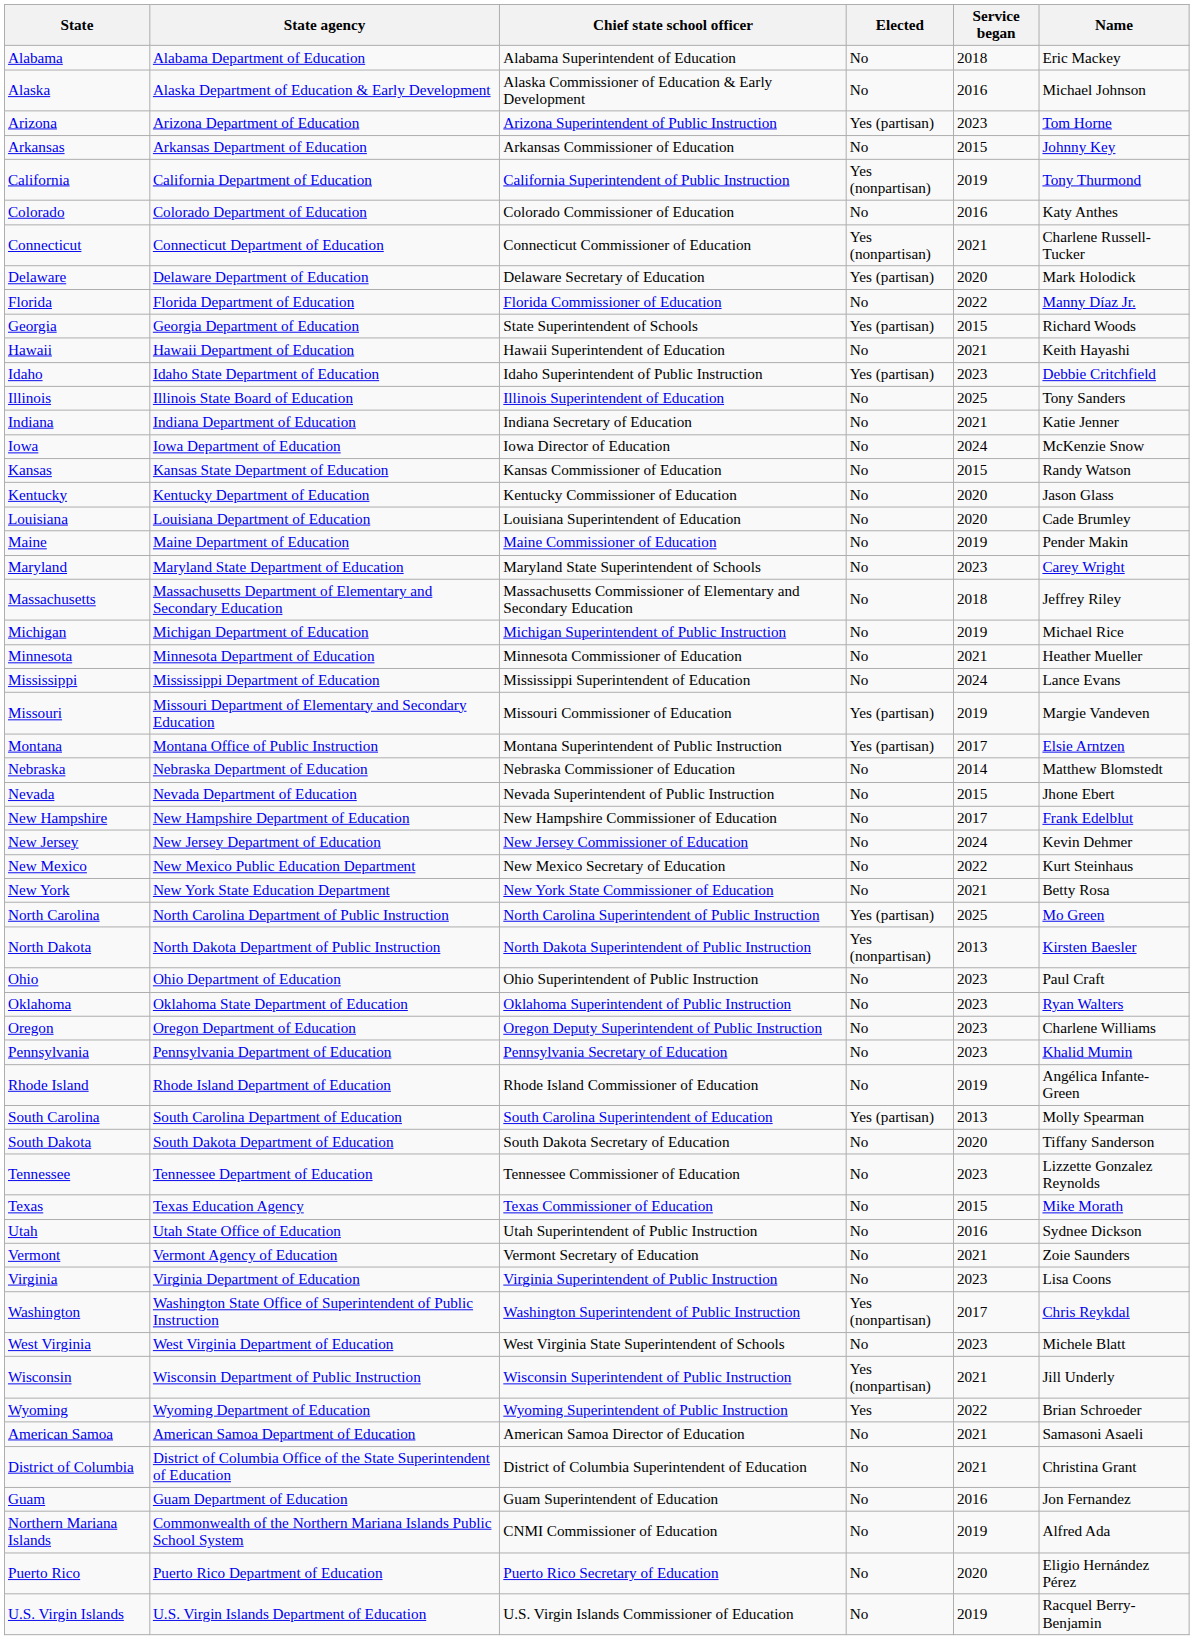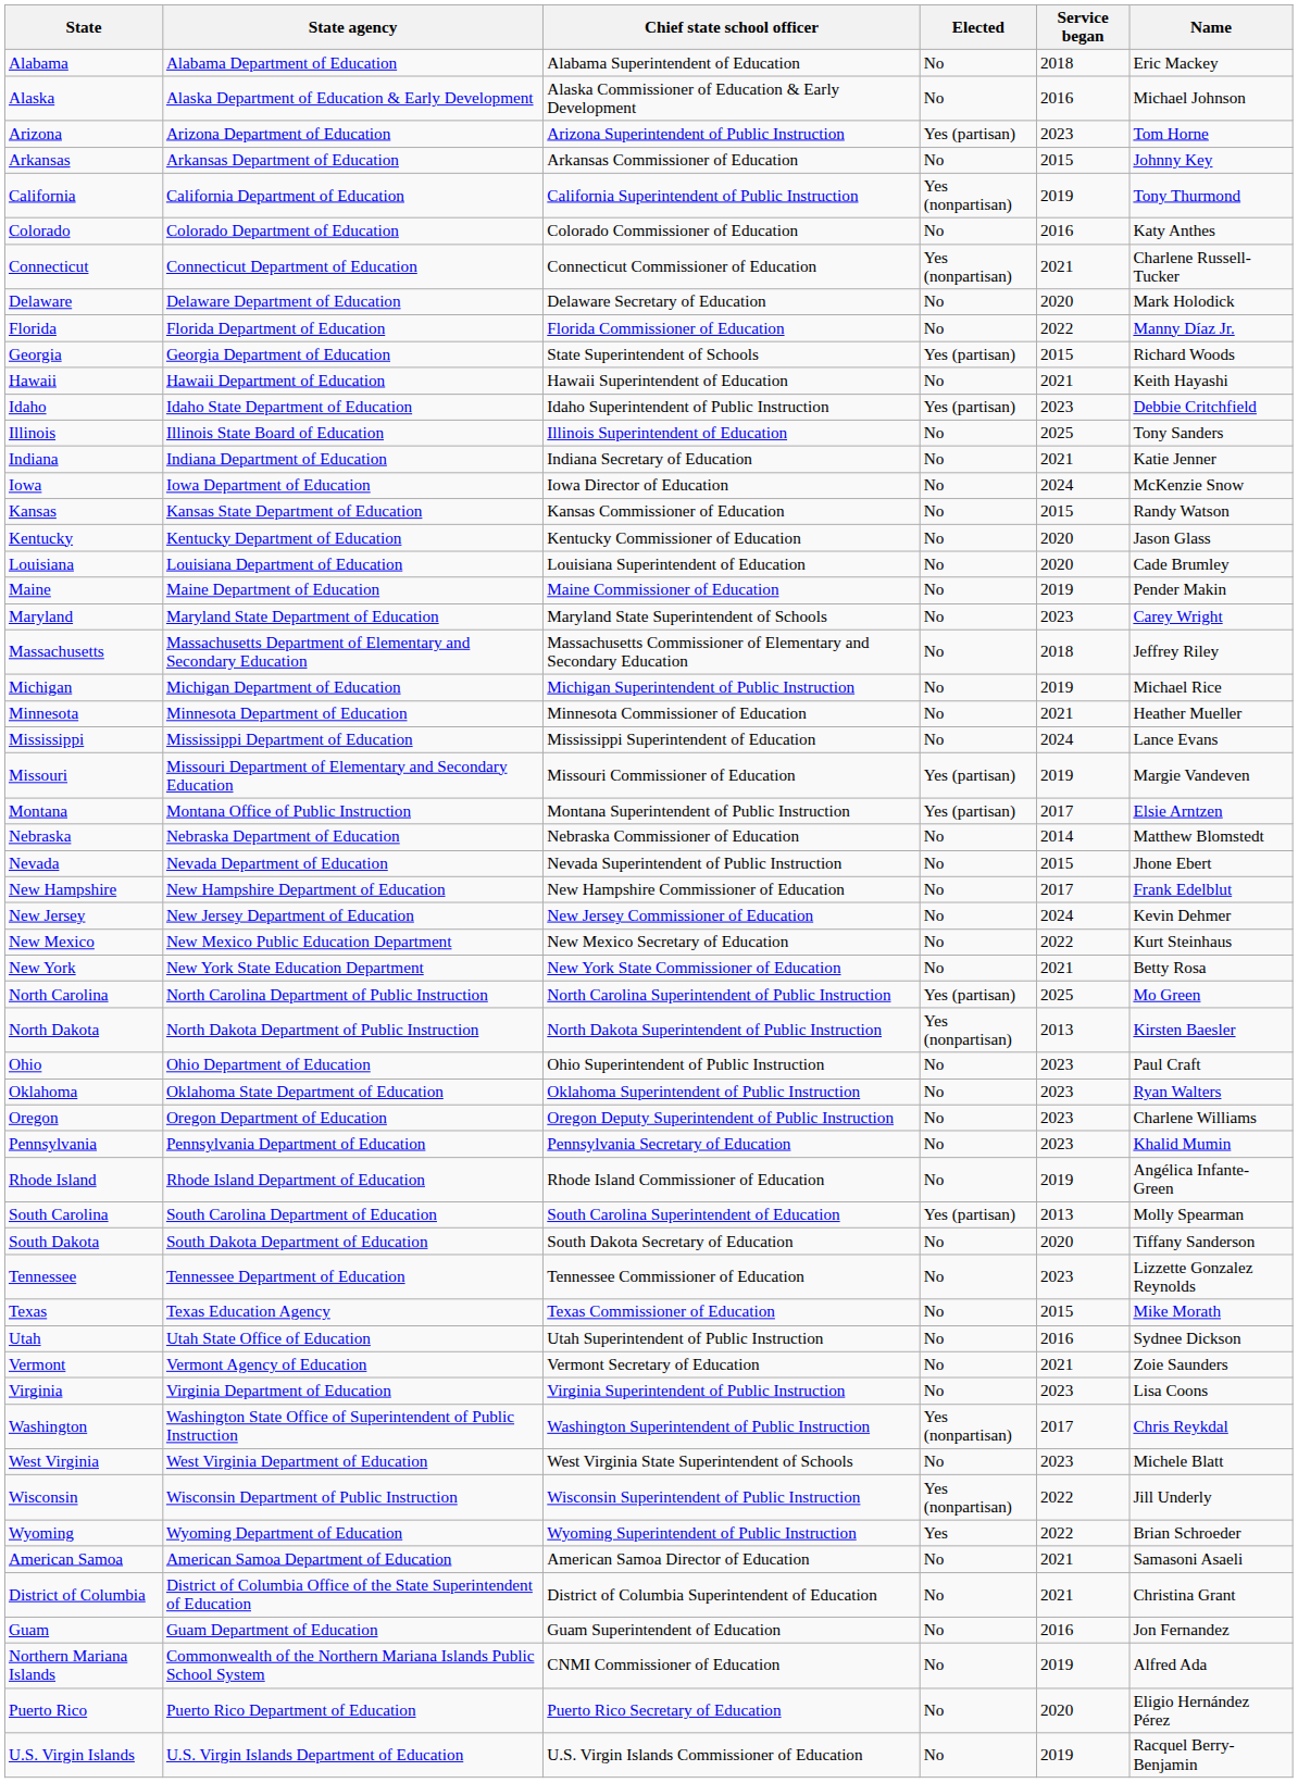Delaware | Elected: Yes (partisan) -> No
Wisconsin | Service began: 2021 -> 2022
